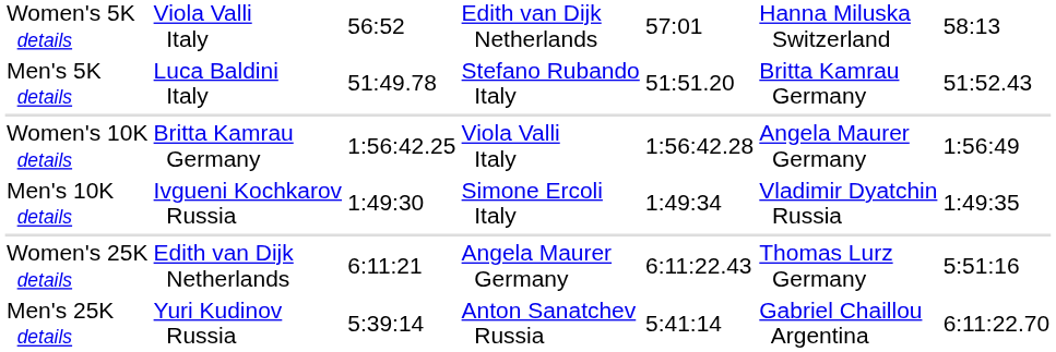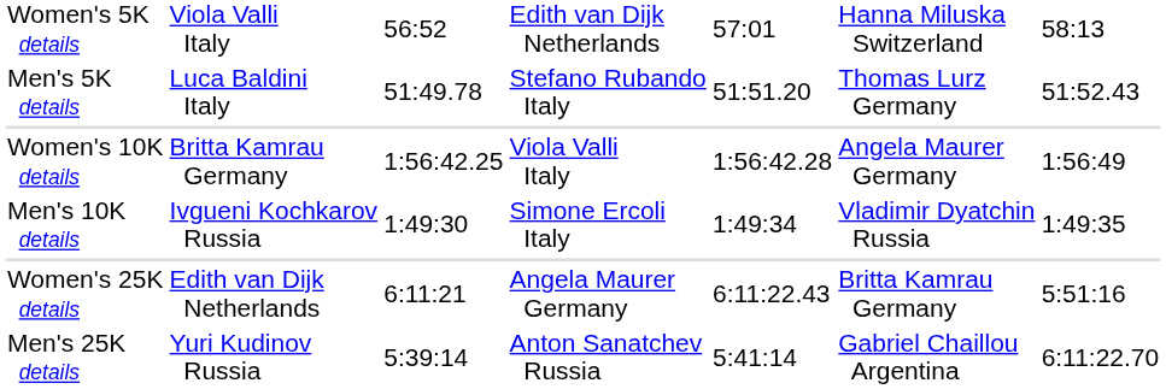Men's 5K details | column 6: Britta Kamrau Germany -> Thomas Lurz Germany
Women's 25K details | column 6: Thomas Lurz Germany -> Britta Kamrau Germany
